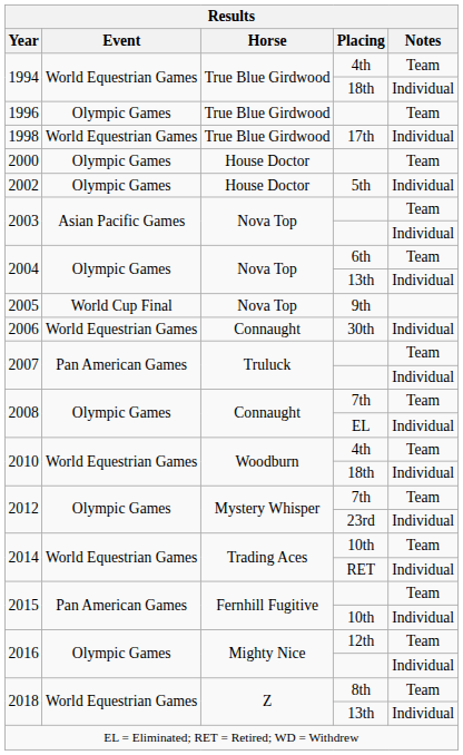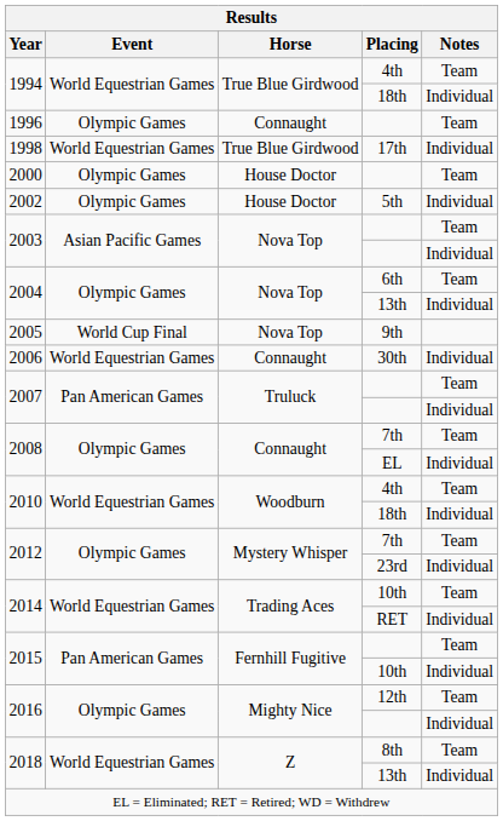1996 | Horse: True Blue Girdwood -> Connaught
